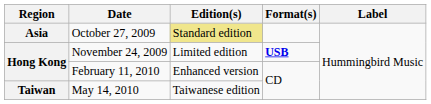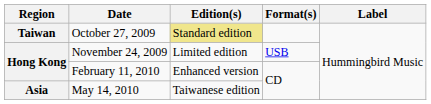October 27, 2009 | Region: Asia -> Taiwan
November 24, 2009 | Format(s): bold -> normal
May 14, 2010 | Region: Taiwan -> Asia
